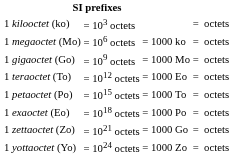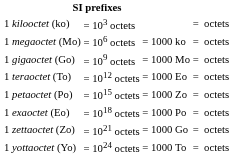1 petaoctet (Po) | column 3: = 1000 To -> = 1000 Zo
1 yottaoctet (Yo) | column 3: = 1000 Zo -> = 1000 To
